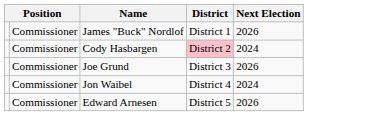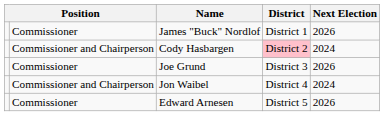Cody Hasbargen | column 2: Commissioner -> Commissioner and Chairperson
Jon Waibel | column 2: Commissioner -> Commissioner and Chairperson
